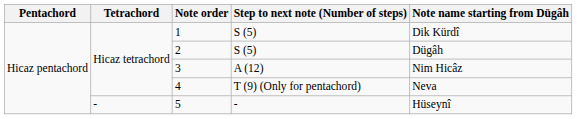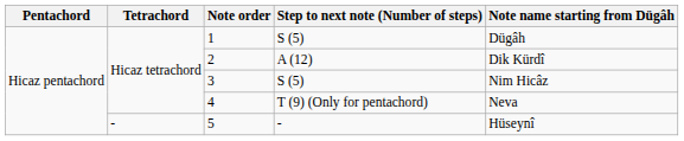1 | Note name starting from Dügâh: Dik Kürdî -> Dügâh
2 | Step to next note (Number of steps): S (5) -> A (12)
2 | Note name starting from Dügâh: Dügâh -> Dik Kürdî
3 | Step to next note (Number of steps): A (12) -> S (5)
